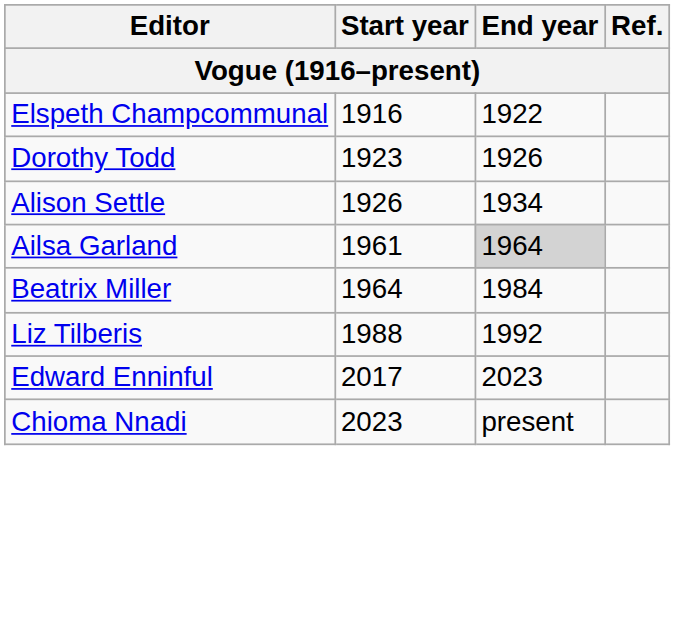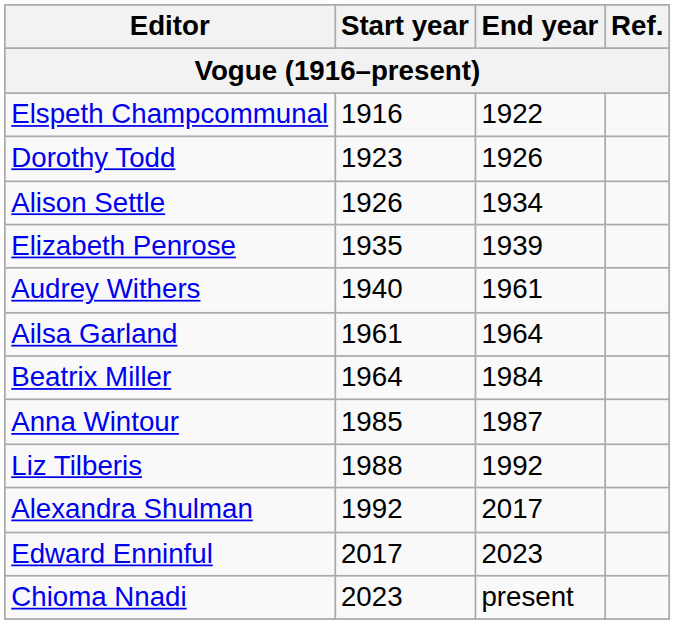+ row: Elizabeth Penrose | 1935 | 1939
+ row: Audrey Withers | 1940 | 1961
Ailsa Garland | End year: lightgrey background -> no background
+ row: Anna Wintour | 1985 | 1987
+ row: Alexandra Shulman | 1992 | 2017
